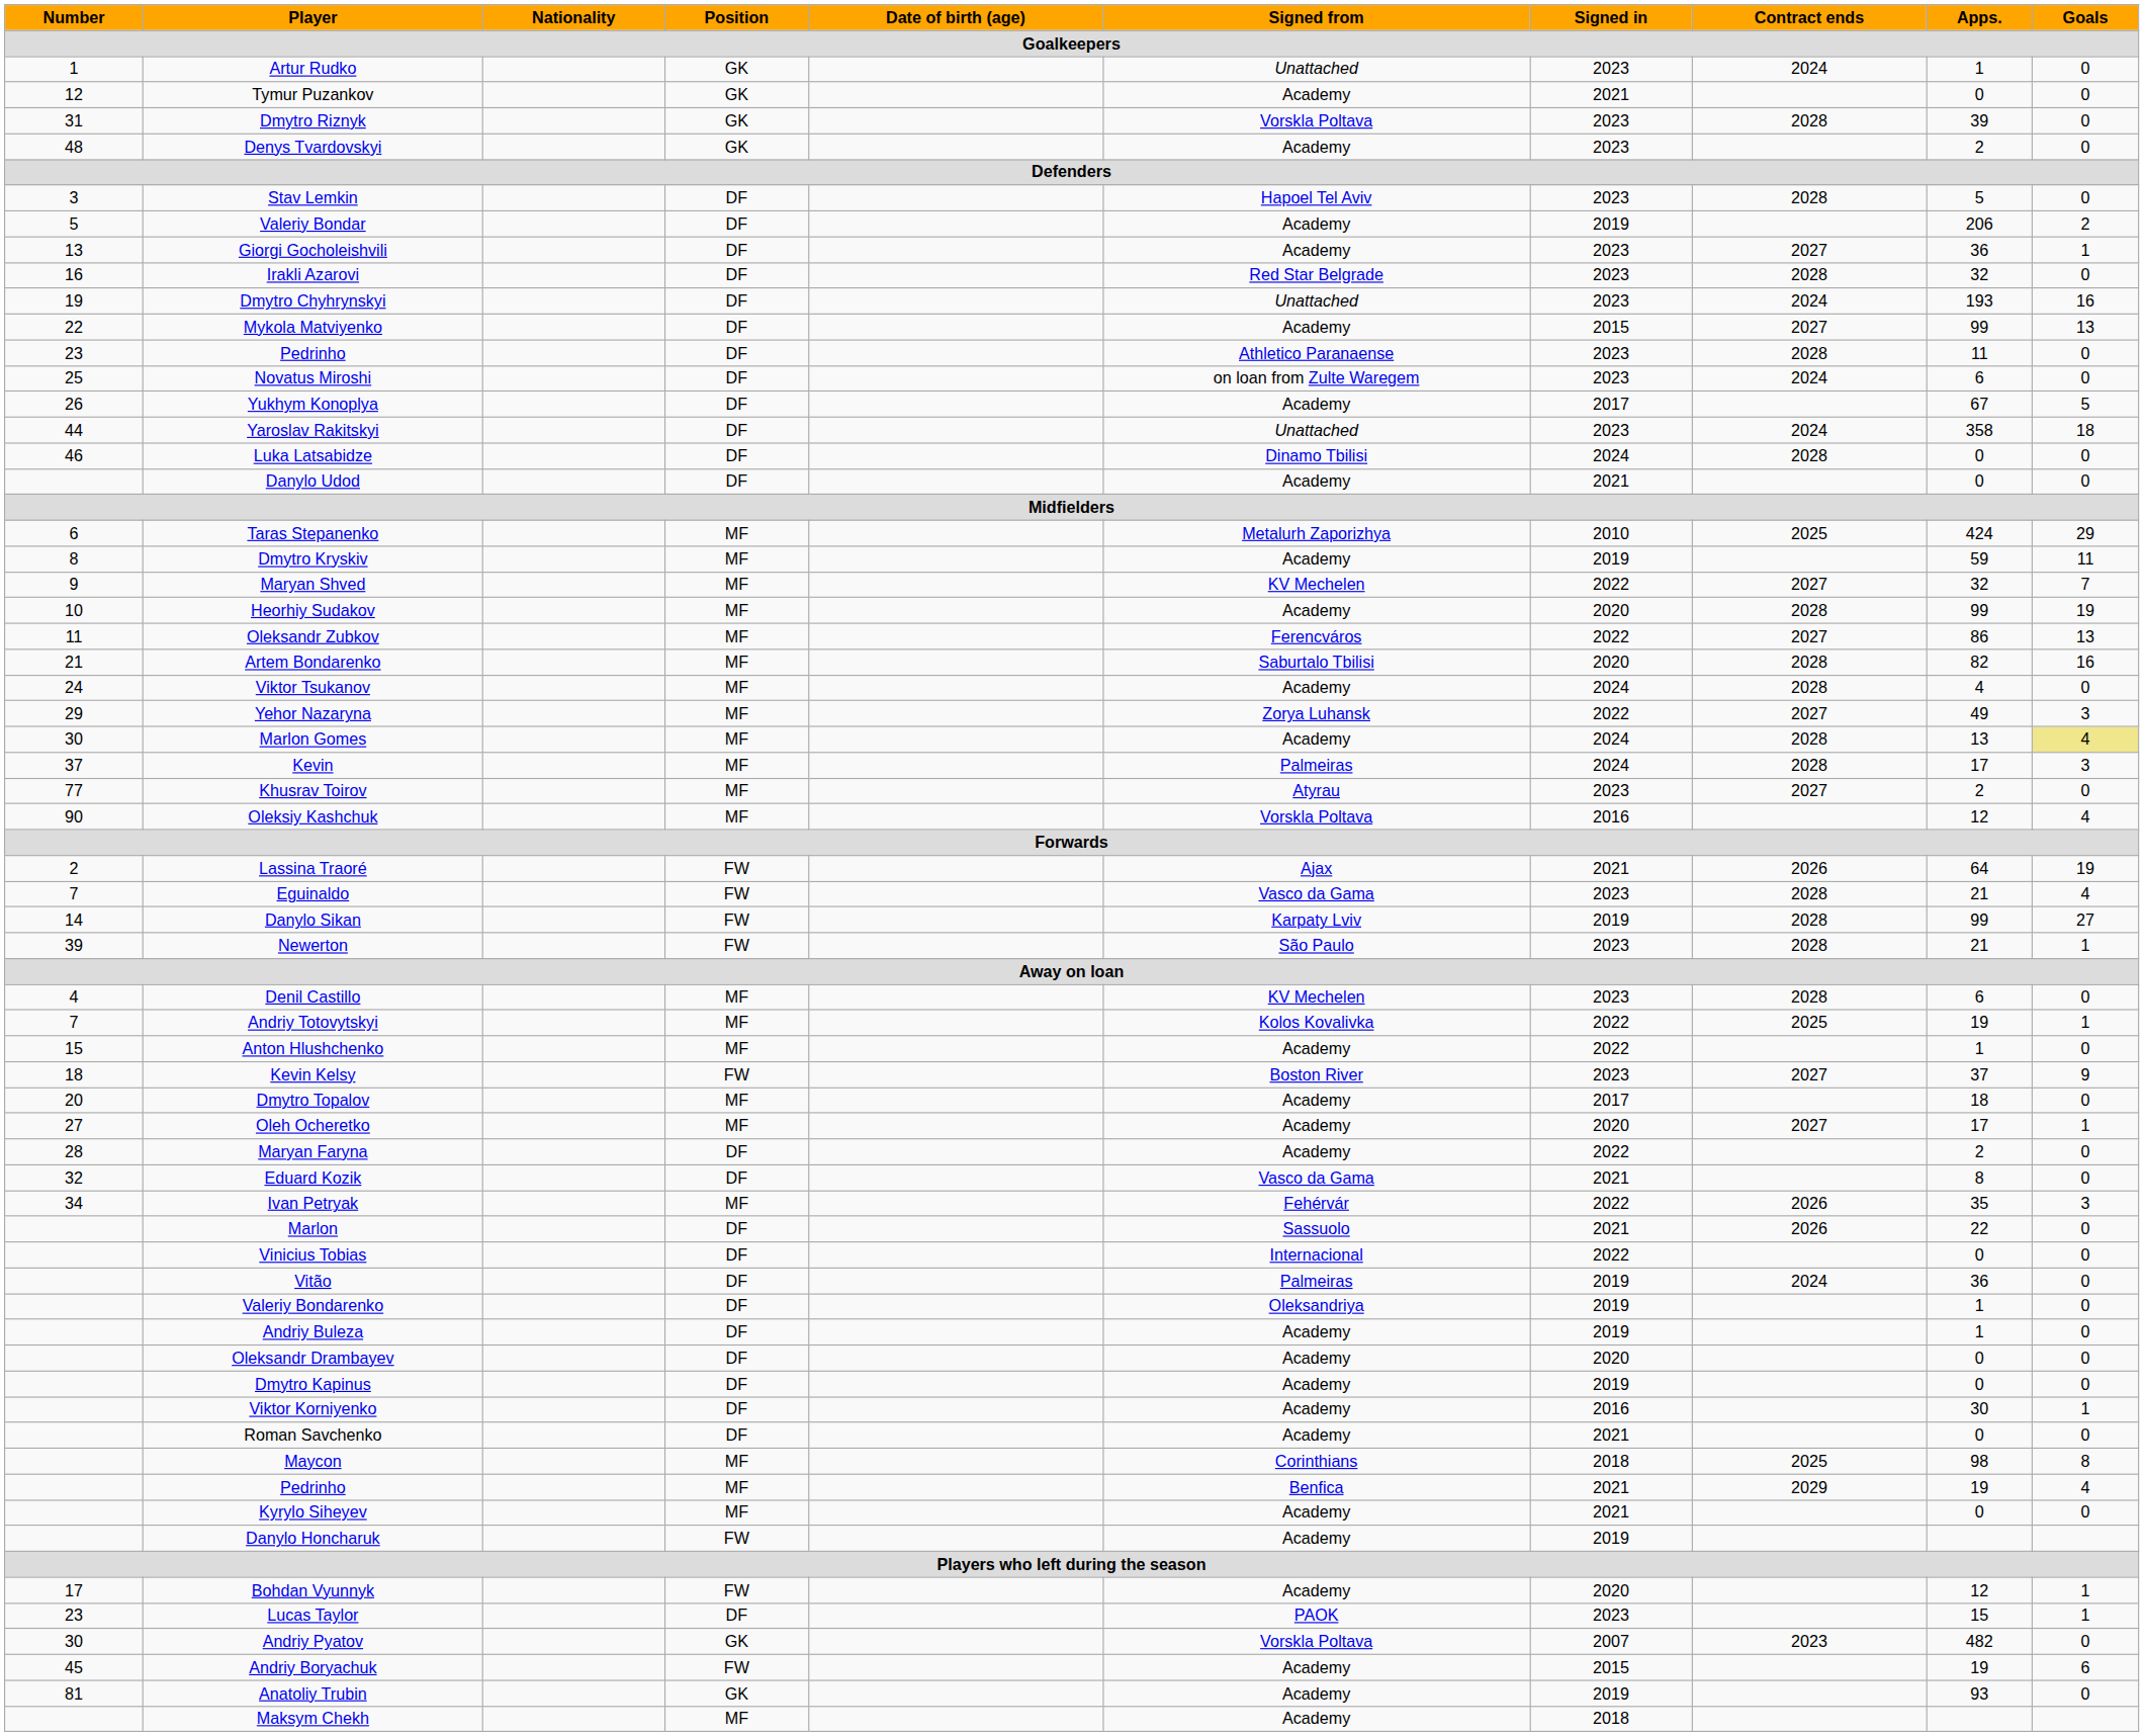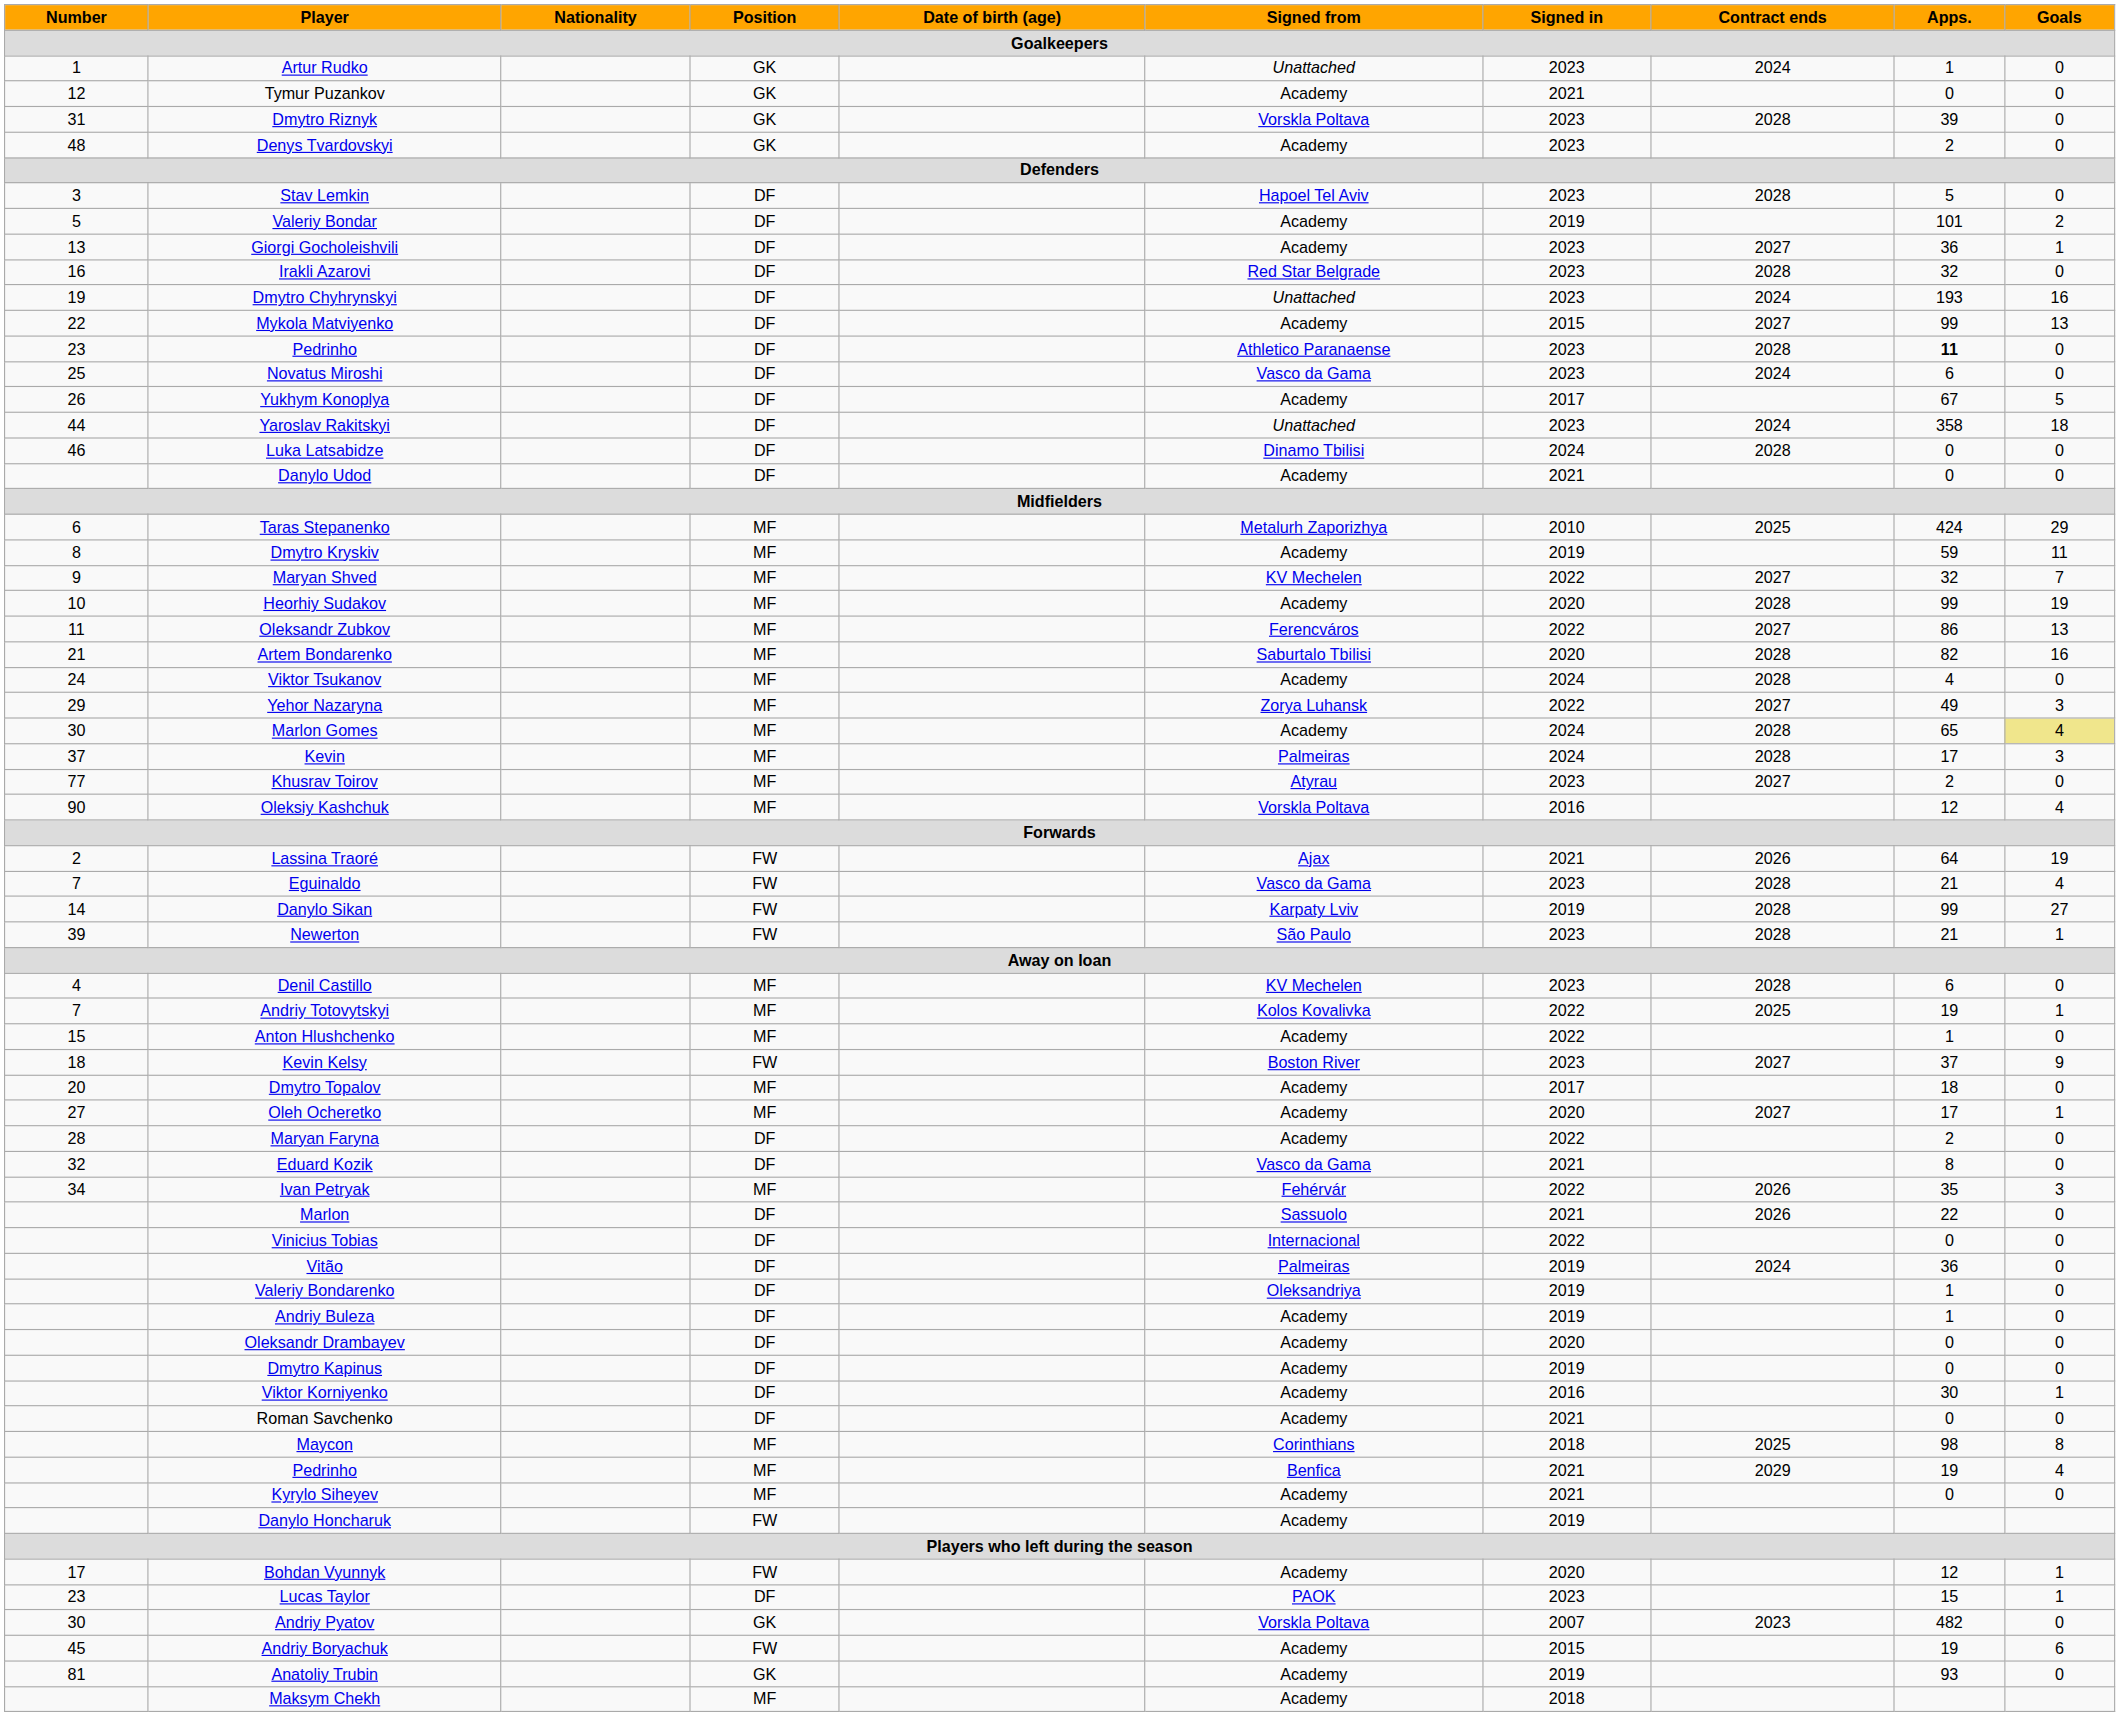Valeriy Bondar | Apps.: 206 -> 101
23 / Pedrinho | Apps.: normal -> bold
Novatus Miroshi | Signed from: on loan from Zulte Waregem -> Vasco da Gama
Marlon Gomes | Apps.: 13 -> 65
